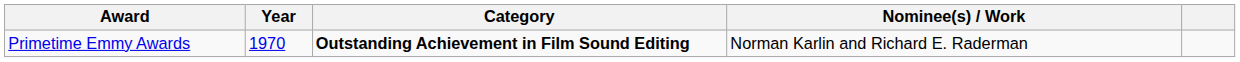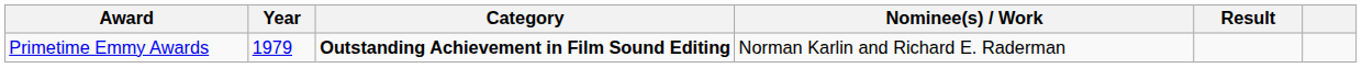+ column: Result
Primetime Emmy Awards | Year: 1970 -> 1979
